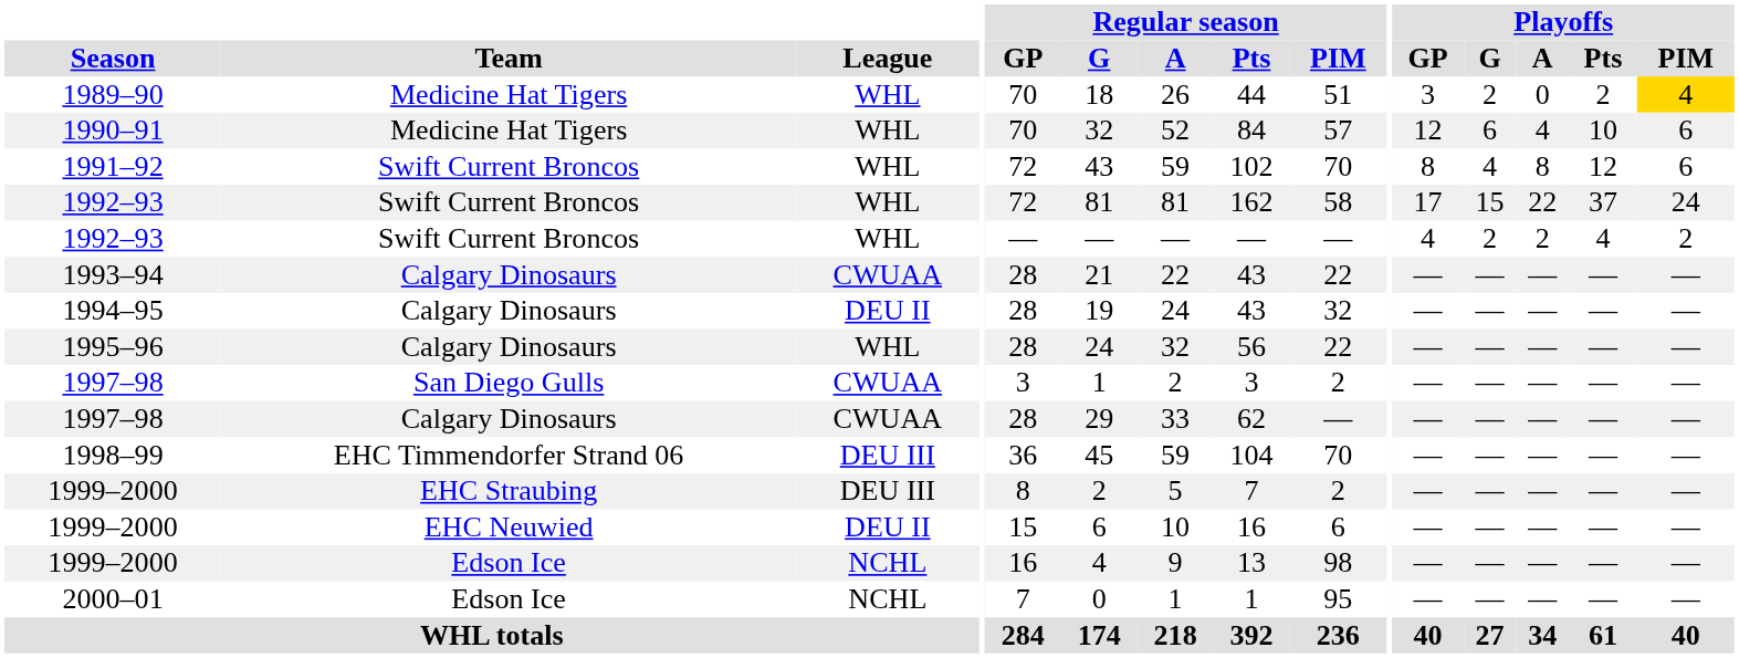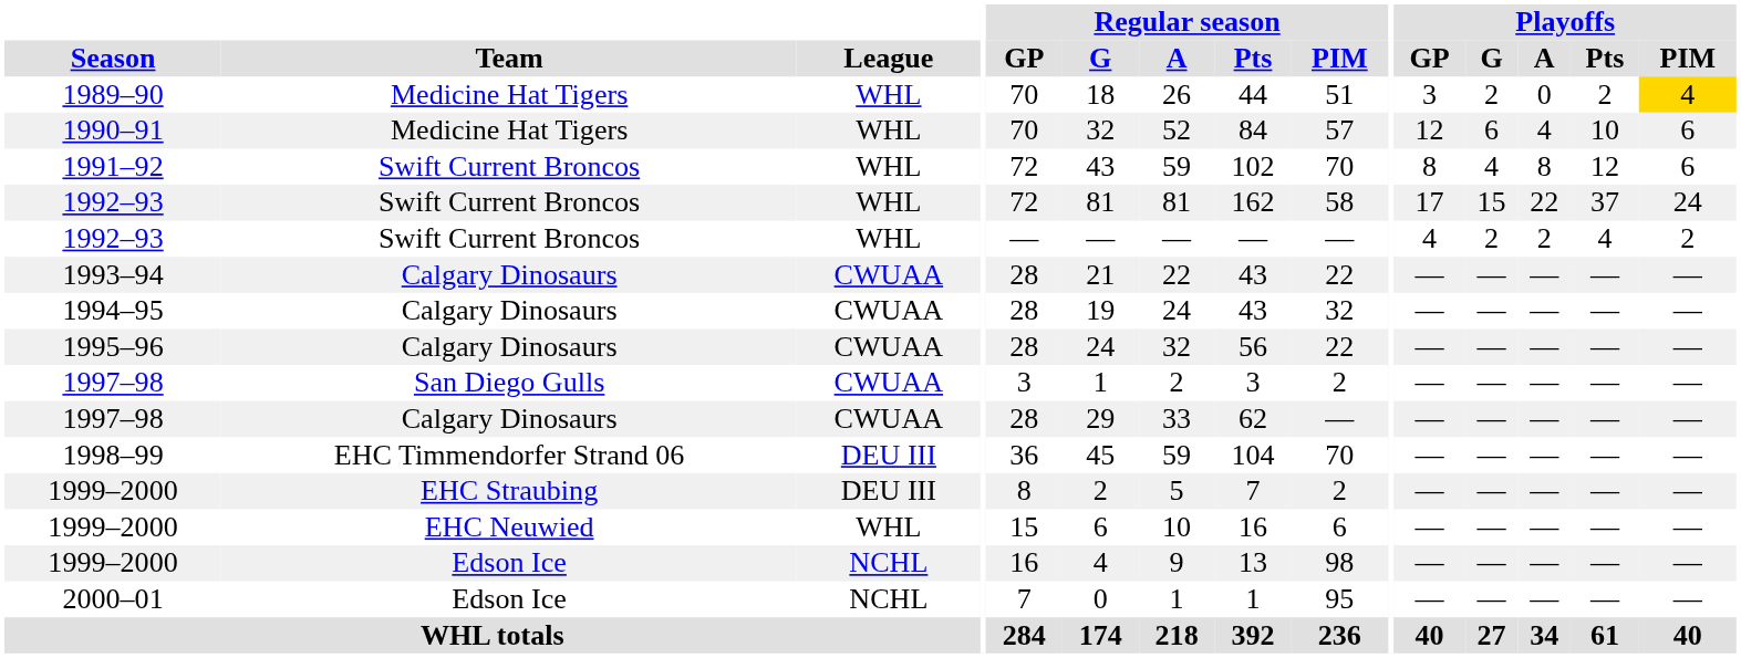1994–95 | League: DEU II -> CWUAA
1995–96 | League: WHL -> CWUAA
1999–2000 / EHC Neuwied | League: DEU II -> WHL
